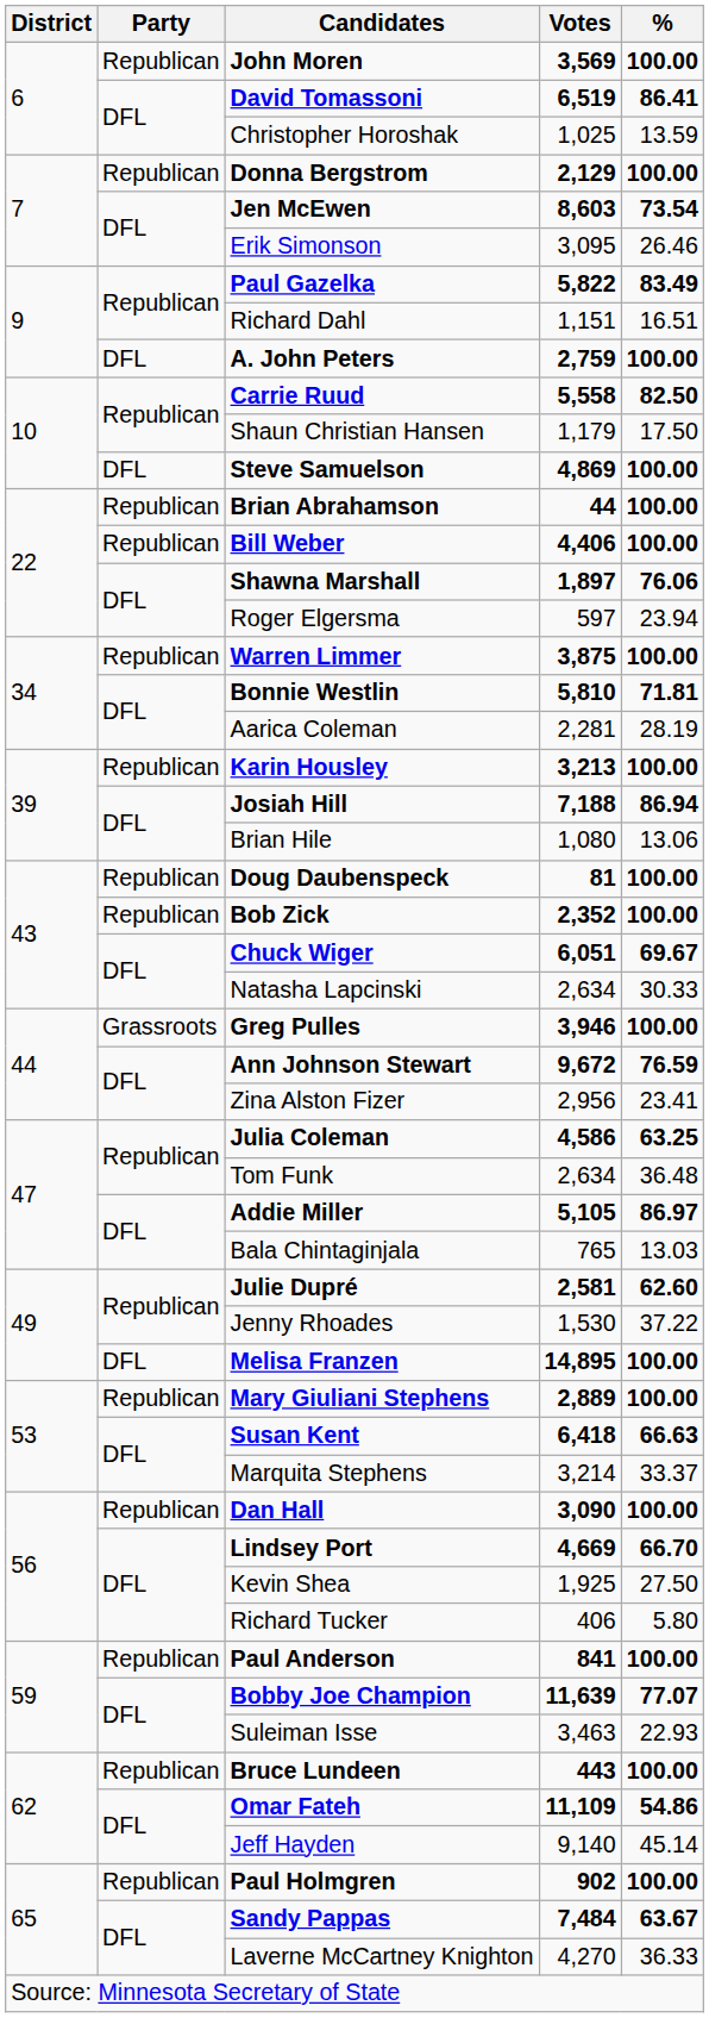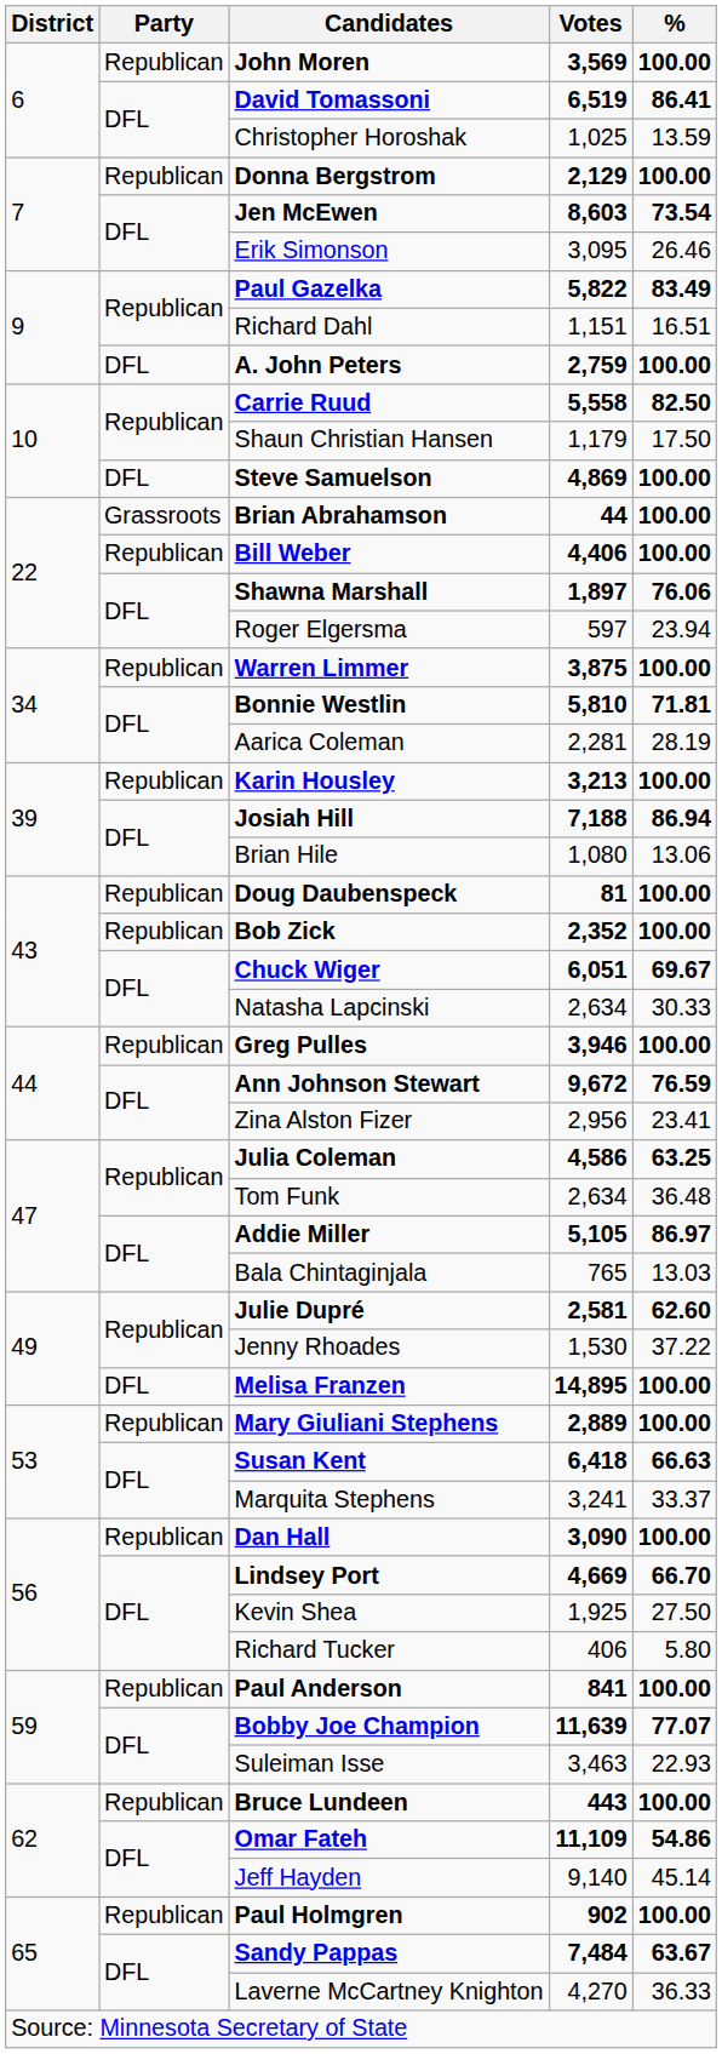Brian Abrahamson | Party: Republican -> Grassroots
Greg Pulles | Party: Grassroots -> Republican
Marquita Stephens | Votes: 3,214 -> 3,241
